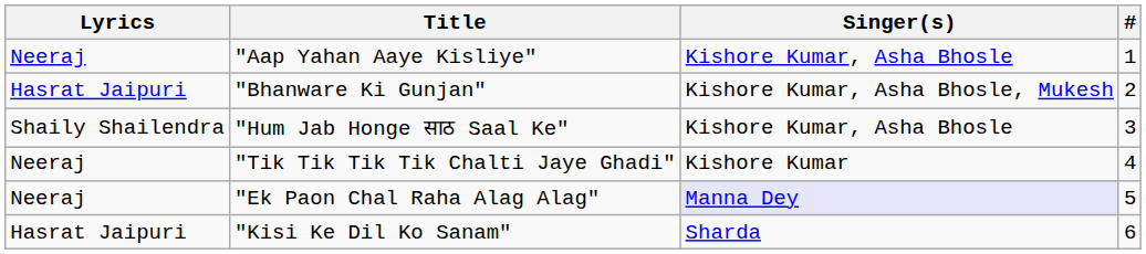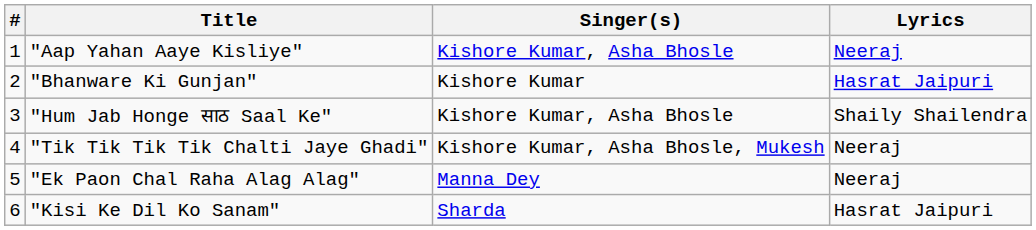columns swapped: # <-> Lyrics
"Bhanware Ki Gunjan" | Singer(s): Kishore Kumar, Asha Bhosle, Mukesh -> Kishore Kumar
"Tik Tik Tik Tik Chalti Jaye Ghadi" | Singer(s): Kishore Kumar -> Kishore Kumar, Asha Bhosle, Mukesh
"Ek Paon Chal Raha Alag Alag" | Singer(s): lavender background -> no background
